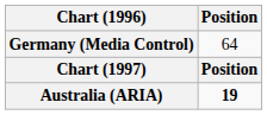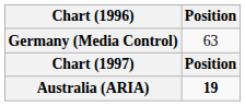Germany (Media Control) | Position: 64 -> 63
